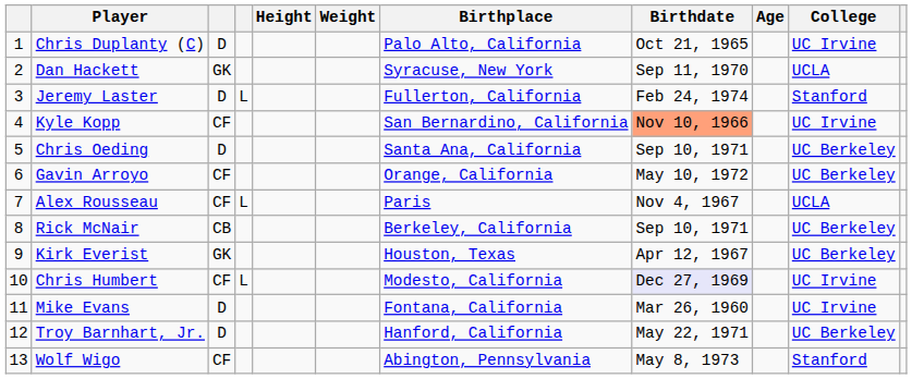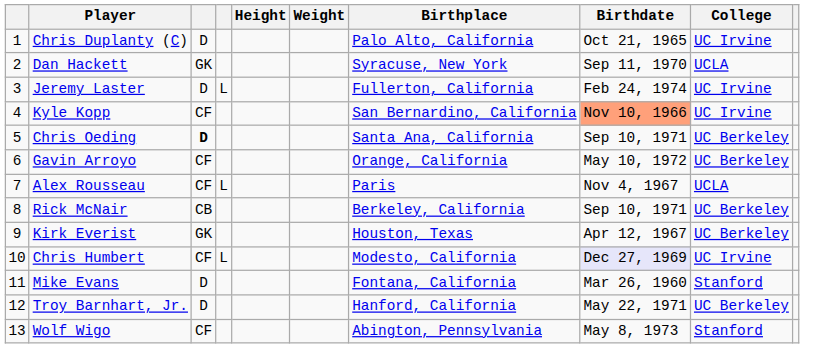- column: Age
Jeremy Laster | College: Stanford -> UC Irvine
Chris Oeding | column 3: normal -> bold
Mike Evans | College: UC Irvine -> Stanford
